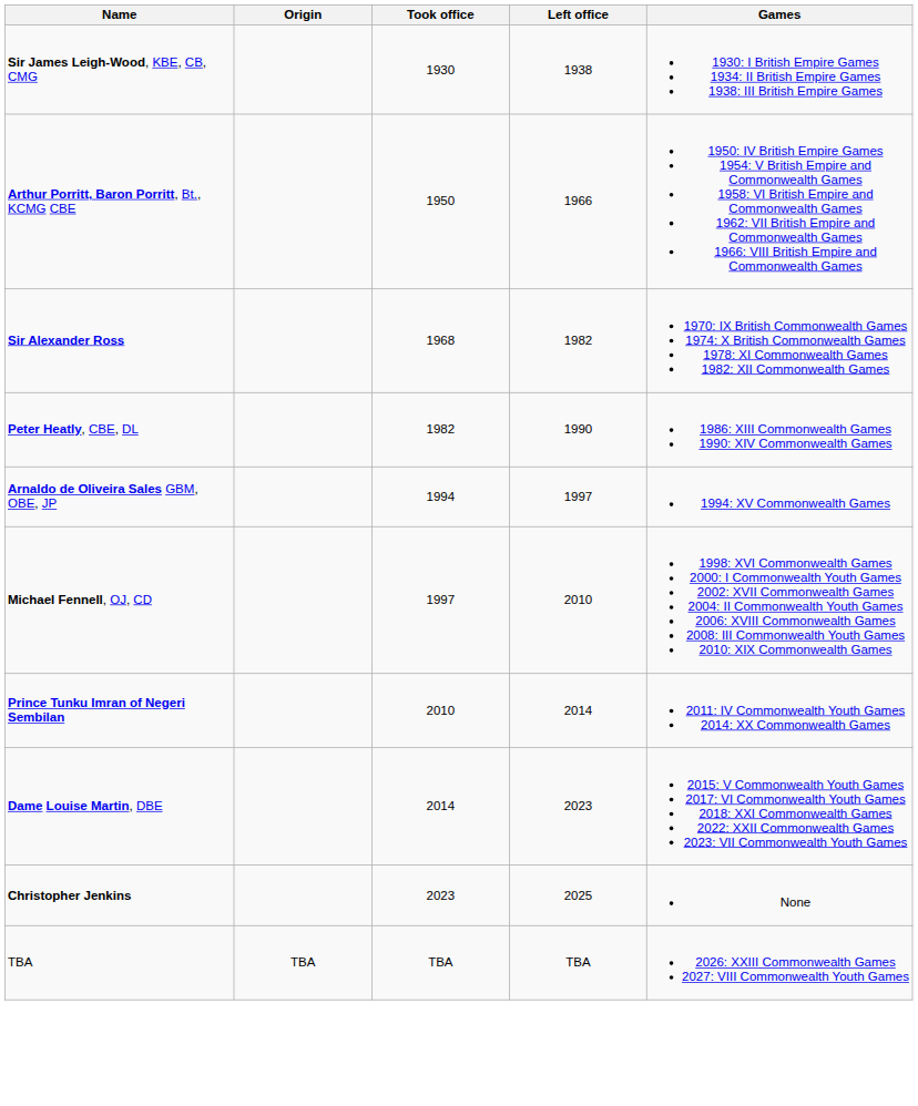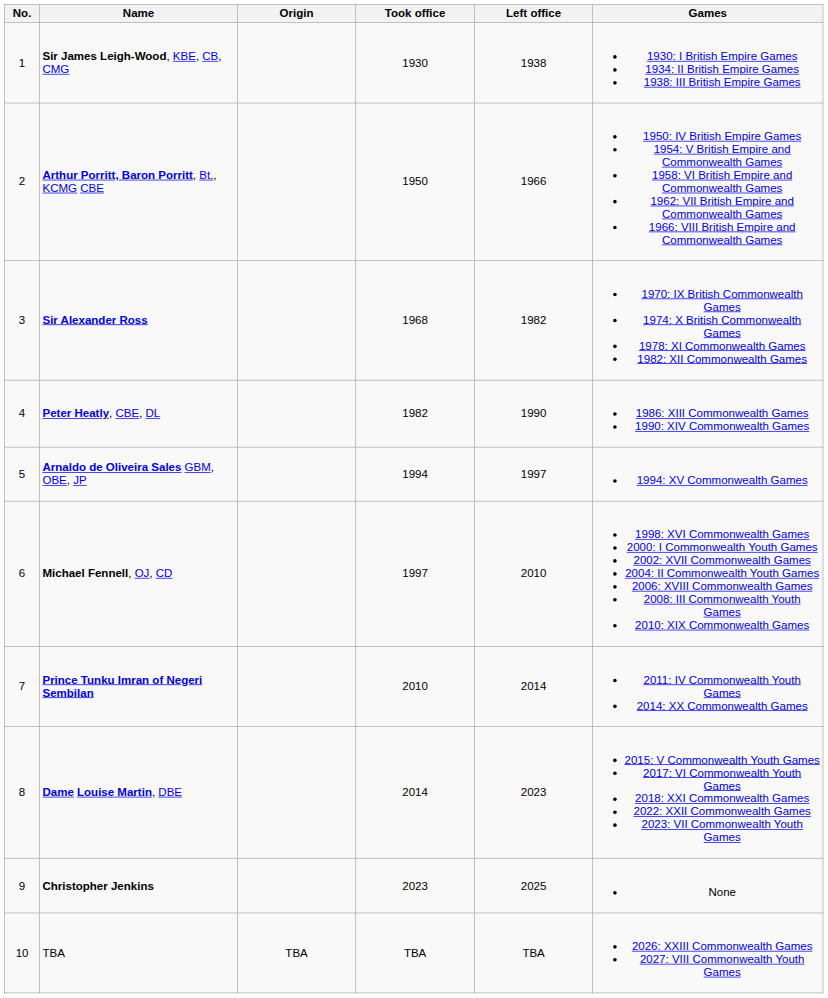+ column: No. | 1 | 2 | 3 | 4 | 5 | 6 | 7 | 8 | 9 | 10
